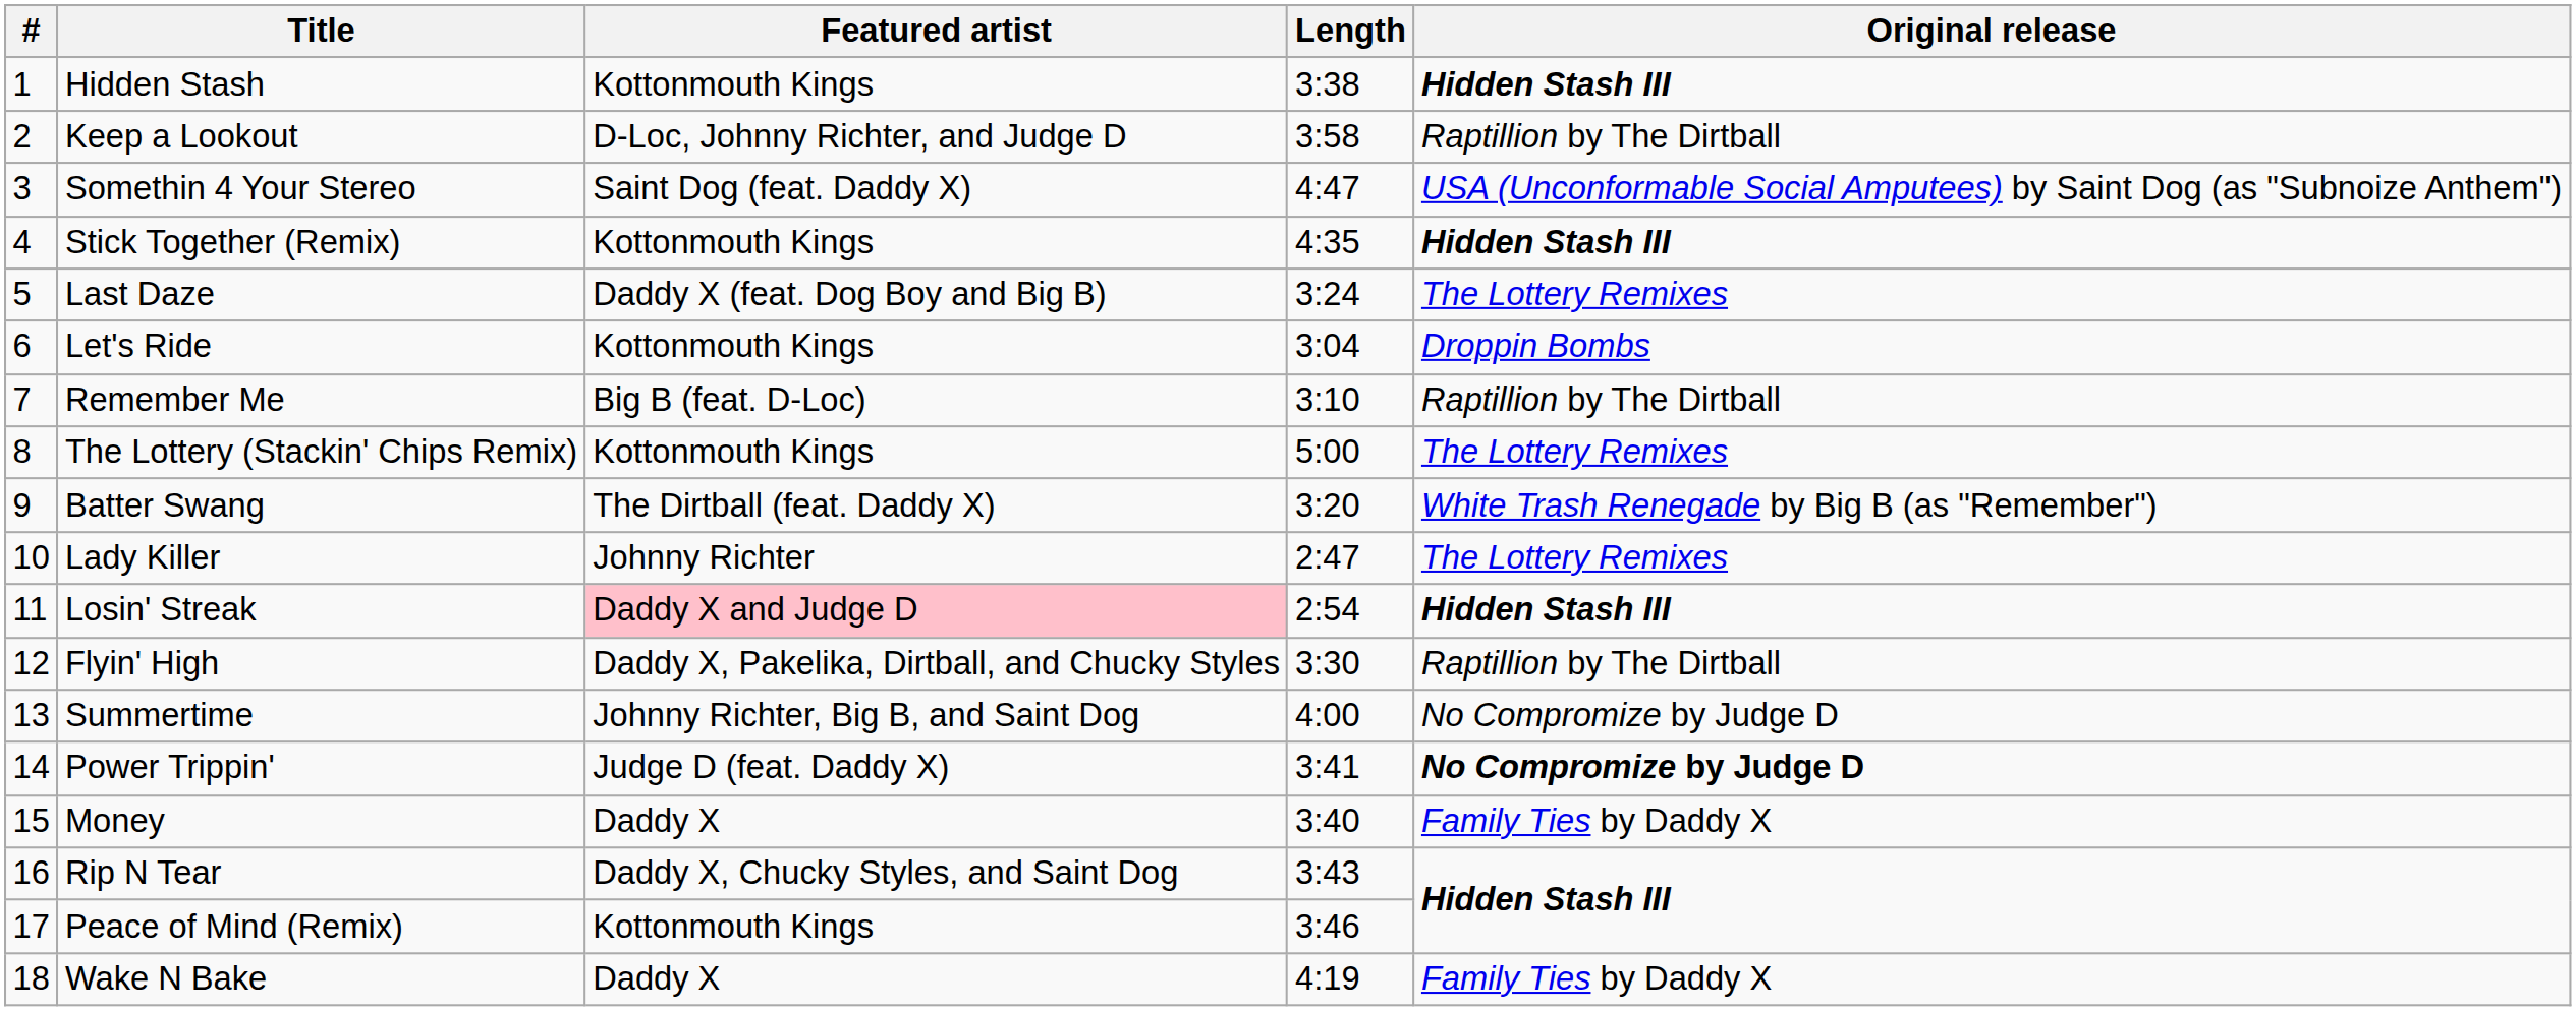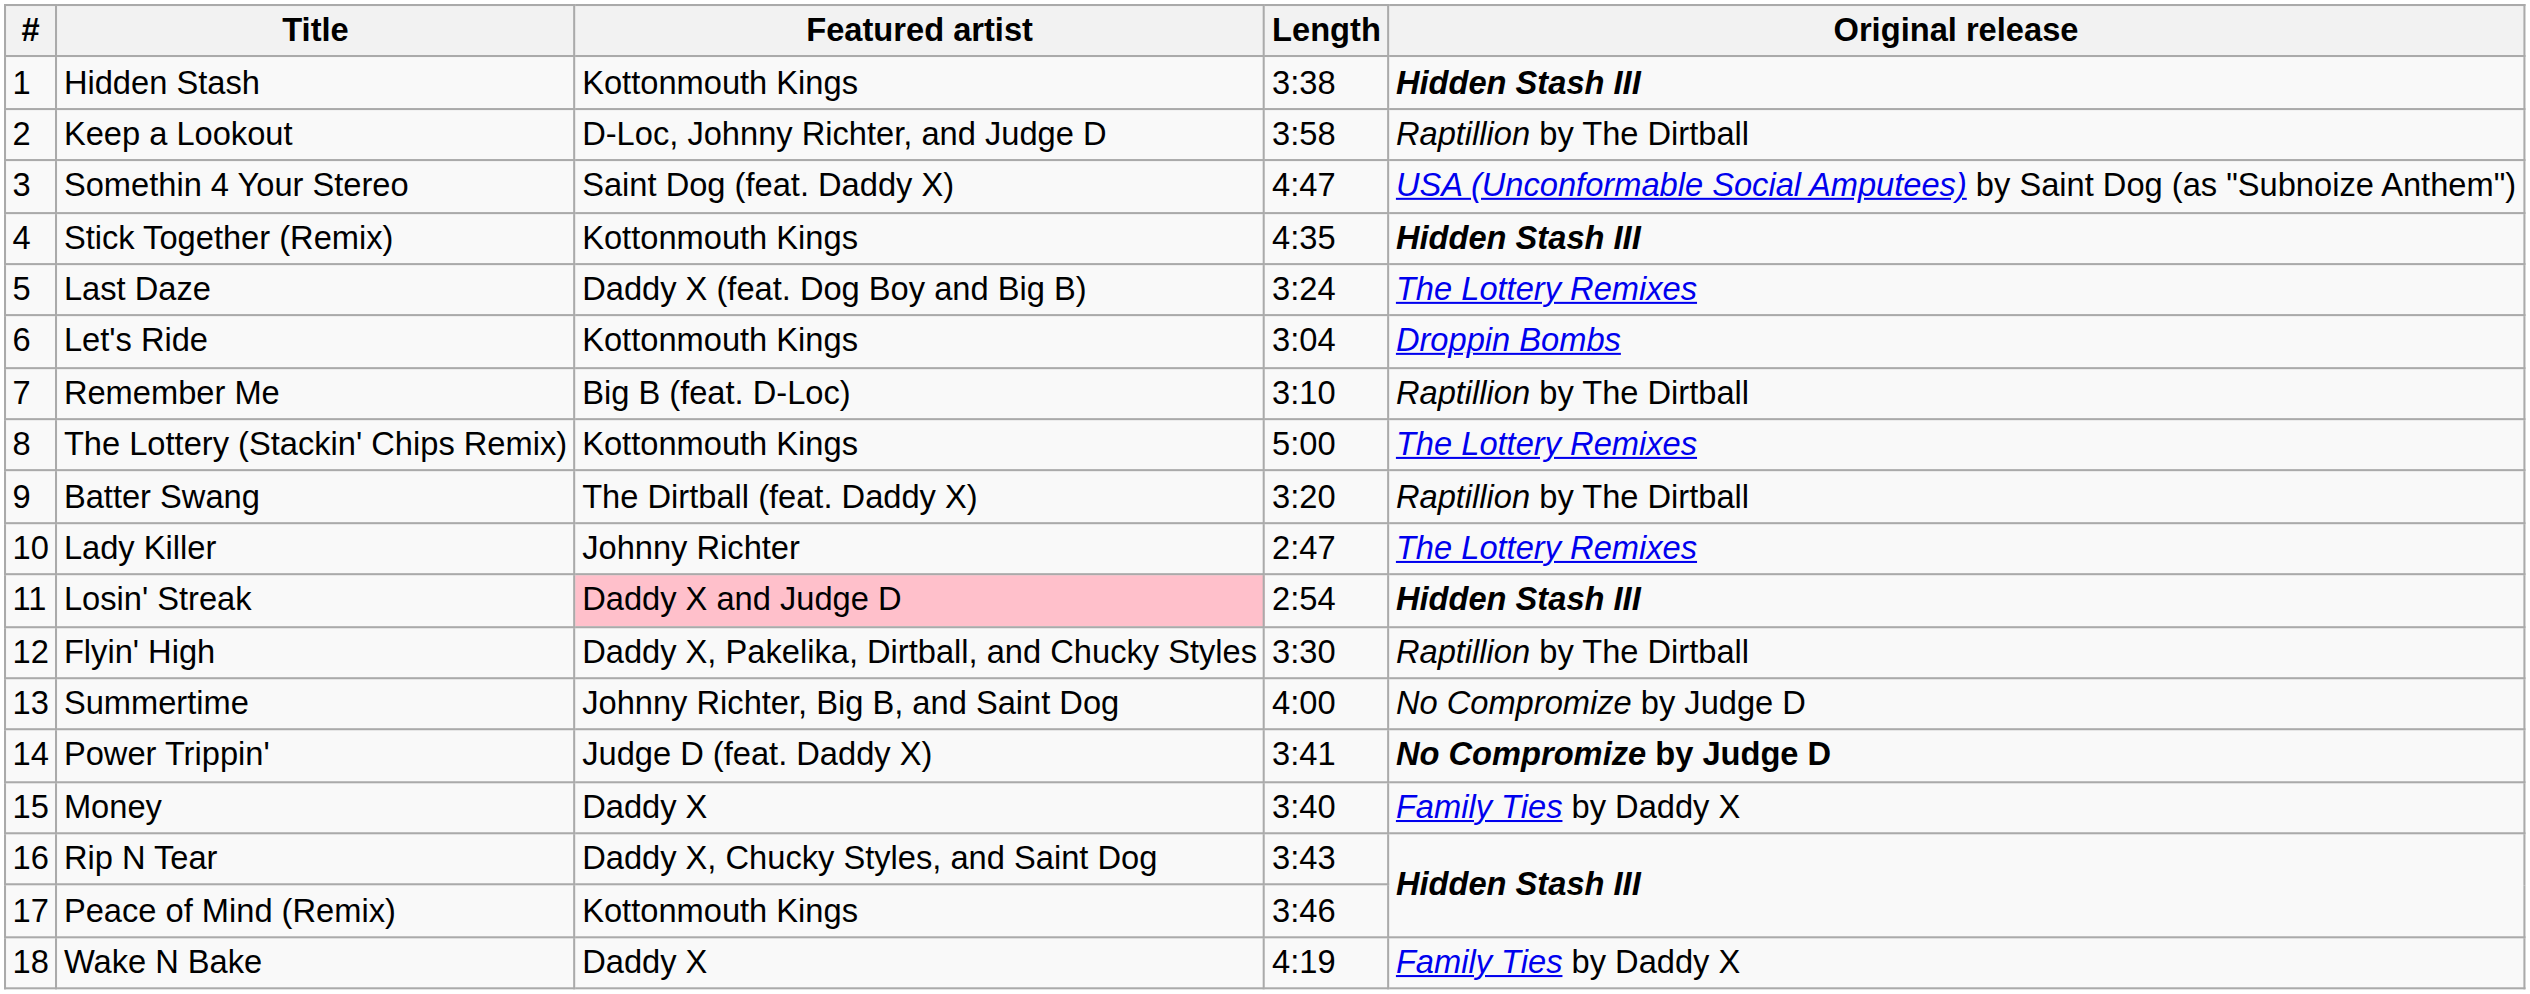Batter Swang | Original release: White Trash Renegade by Big B (as "Remember") -> Raptillion by The Dirtball
